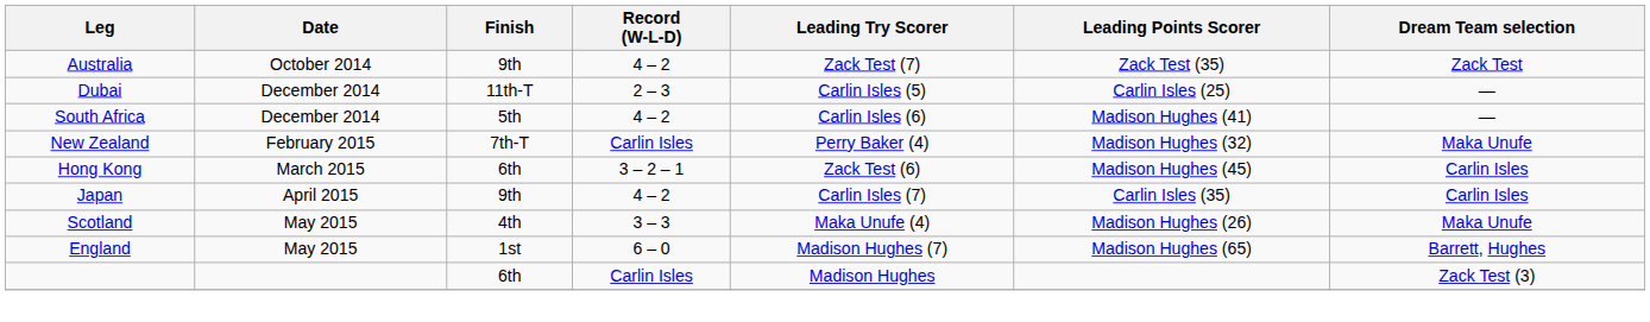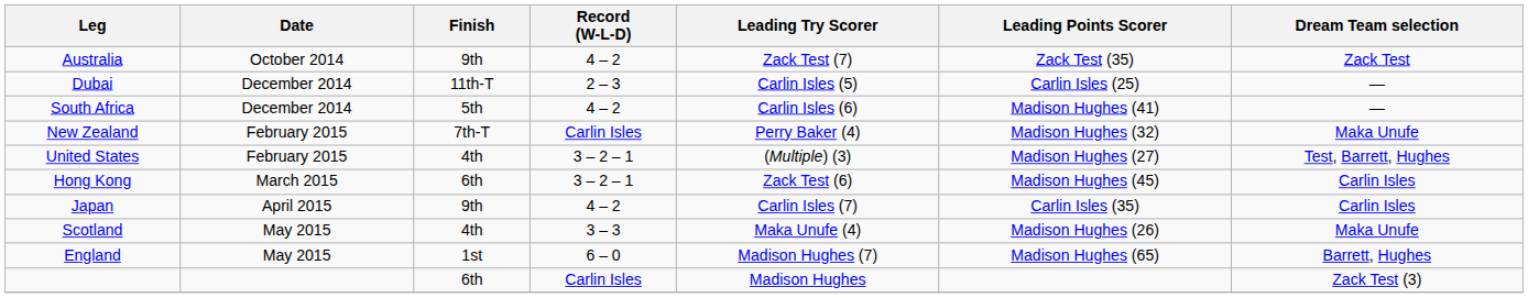+ row: United States | February 2015 | 4th | 3 – 2 – 1 | (Multiple) (3) | Madison Hughes (27) | Test, Barrett, Hughes
